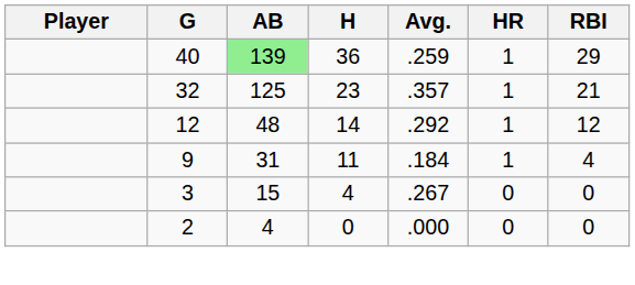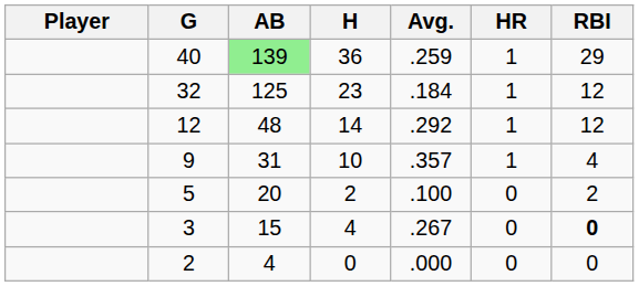32 | Avg.: .357 -> .184
32 | RBI: 21 -> 12
9 | H: 11 -> 10
9 | Avg.: .184 -> .357
+ row: 5 | 20 | 2 | .100 | 0 | 2
3 | RBI: normal -> bold
